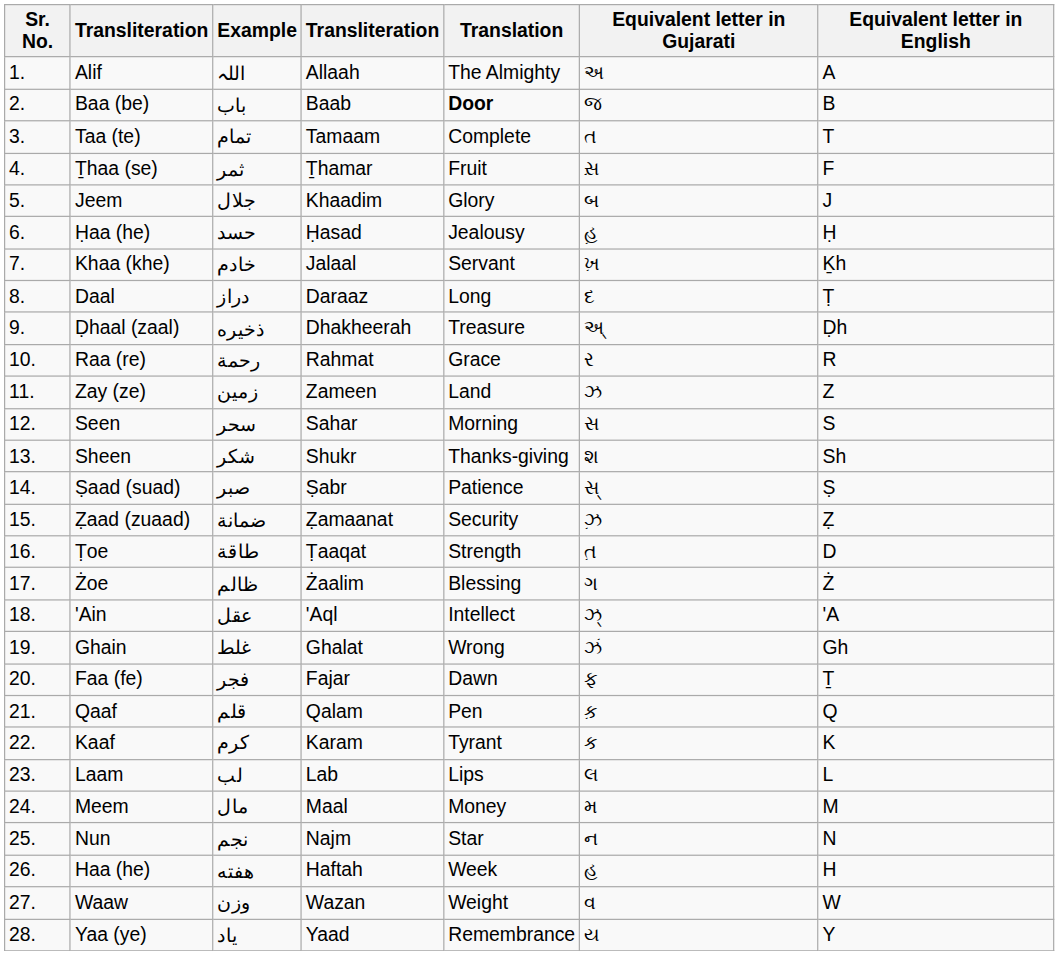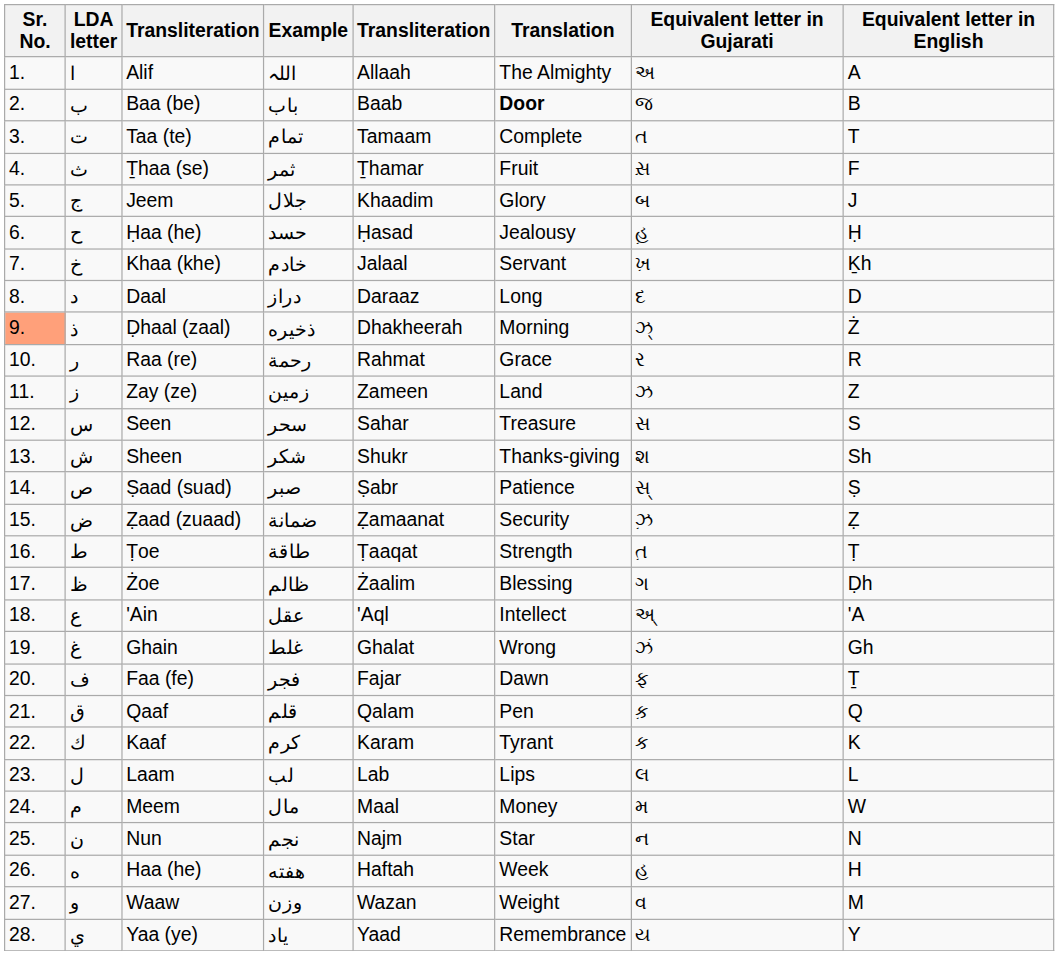+ column: LDA letter | ا | ب | ت | ث | ج | ح | خ | د | ذ | ر | ز | س | ش | ص | ض | ط | ظ | ع | غ | ف | ق | ك | ل | م | ن | ه | و | ي
Daal | Equivalent letter in English: Ṭ -> D
Ḍhaal (zaal) | Sr. No.: no background -> lightsalmon background
Ḍhaal (zaal) | Translation: Treasure -> Morning
Ḍhaal (zaal) | Equivalent letter in Gujarati: અ્ -> ઝ્
Ḍhaal (zaal) | Equivalent letter in English: Ḍh -> Ż
Seen | Translation: Morning -> Treasure
Ṭoe | Equivalent letter in English: D -> Ṭ
Żoe | Equivalent letter in English: Ż -> Ḍh
'Ain | Equivalent letter in Gujarati: ઝ્ -> અ્
Meem | Equivalent letter in English: M -> W
Waaw | Equivalent letter in English: W -> M
